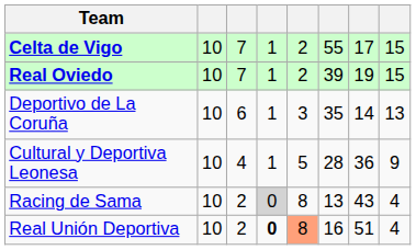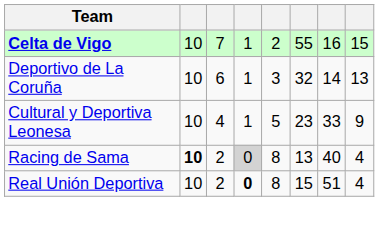Celta de Vigo | column 7: 17 -> 16
- row: Real Oviedo | 10 | 7 | 1 | 2 | 39 | 19 | 15
Deportivo de La Coruña | column 6: 35 -> 32
Cultural y Deportiva Leonesa | column 6: 28 -> 23
Cultural y Deportiva Leonesa | column 7: 36 -> 33
Racing de Sama | column 2: normal -> bold
Racing de Sama | column 7: 43 -> 40
Real Unión Deportiva | column 5: lightsalmon background -> no background
Real Unión Deportiva | column 6: 16 -> 15
